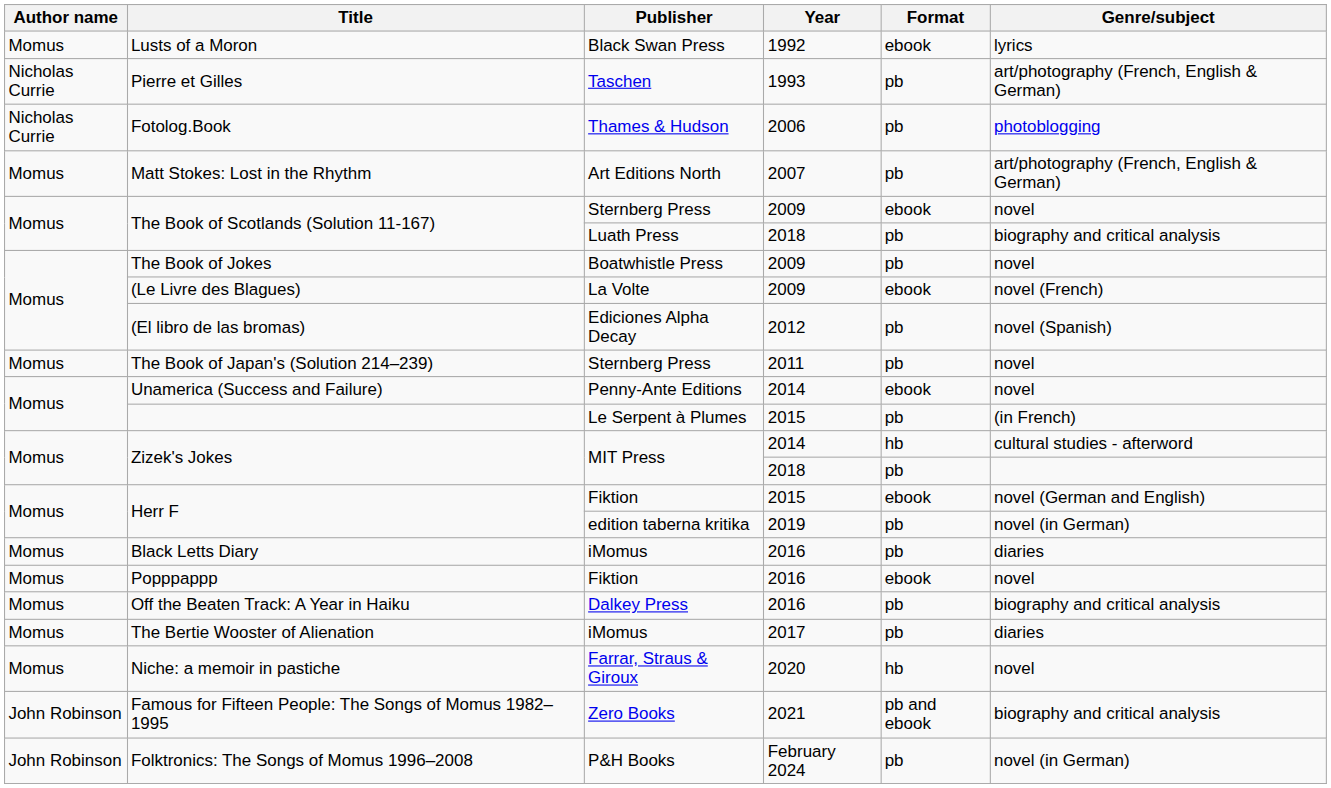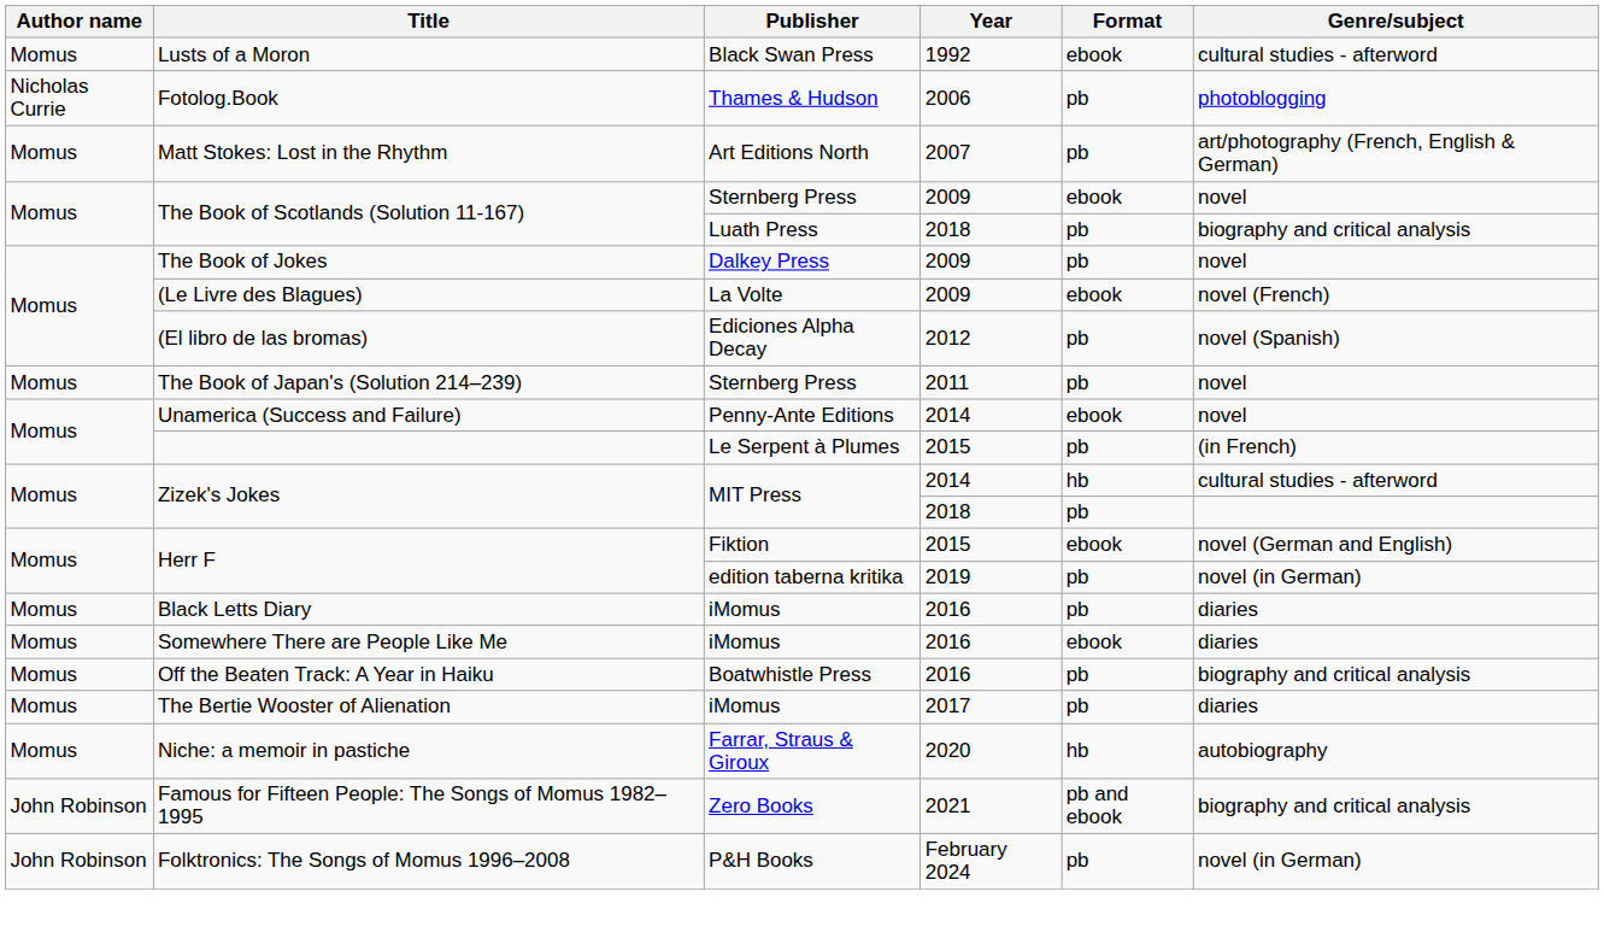Lusts of a Moron | Genre/subject: lyrics -> cultural studies - afterword
- row: Nicholas Currie | Pierre et Gilles | Taschen | 1993 | pb | art/photography (French, English & German)
The Book of Jokes | Publisher: Boatwhistle Press -> Dalkey Press
- row: Momus | Popppappp | Fiktion | 2016 | ebook | novel
+ row: Momus | Somewhere There are People Like Me | iMomus | 2016 | ebook | diaries
Off the Beaten Track: A Year in Haiku | Publisher: Dalkey Press -> Boatwhistle Press
Niche: a memoir in pastiche | Genre/subject: novel -> autobiography
